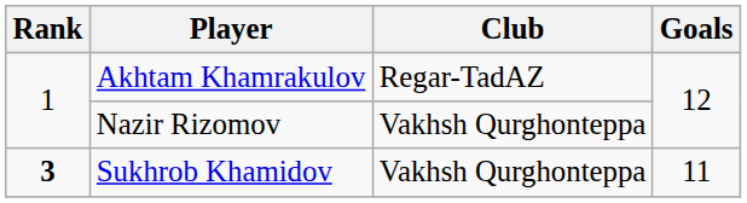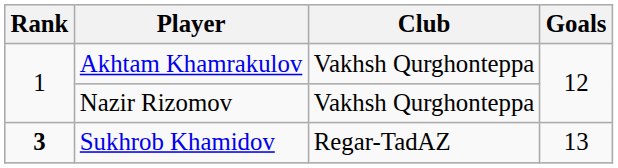Akhtam Khamrakulov | Club: Regar-TadAZ -> Vakhsh Qurghonteppa
Sukhrob Khamidov | Club: Vakhsh Qurghonteppa -> Regar-TadAZ
Sukhrob Khamidov | Goals: 11 -> 13
